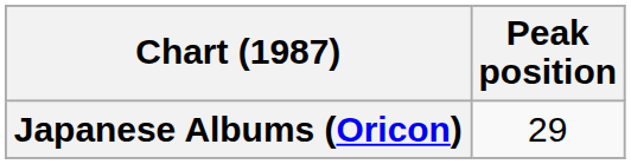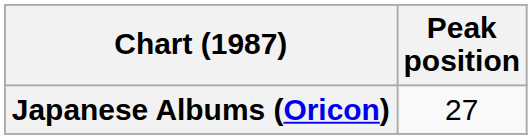Japanese Albums (Oricon) | Peak position: 29 -> 27
